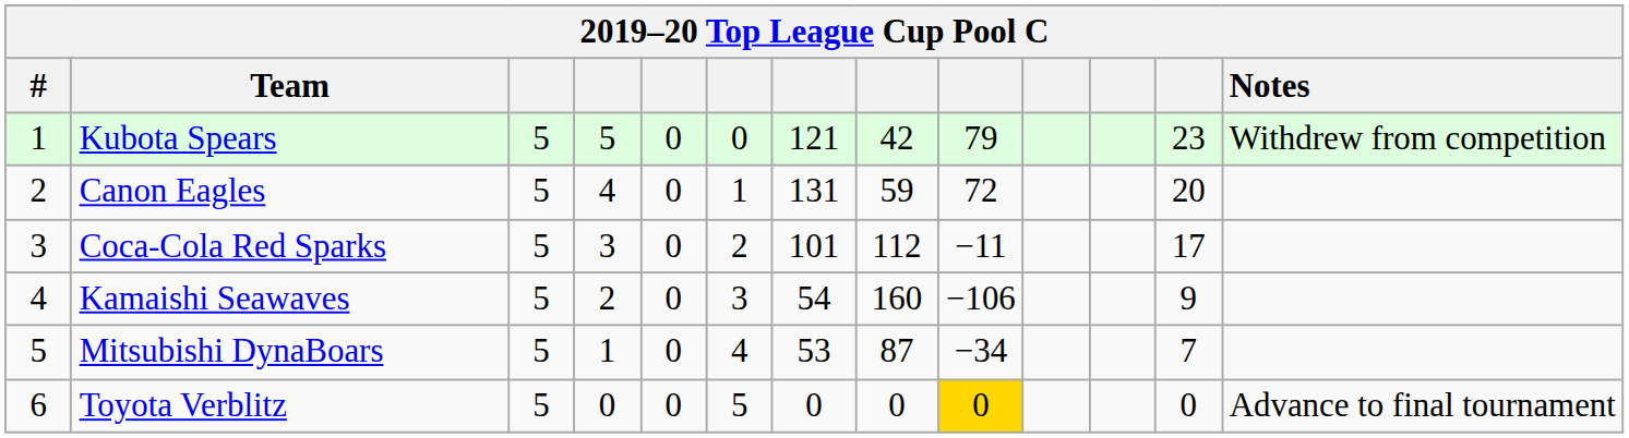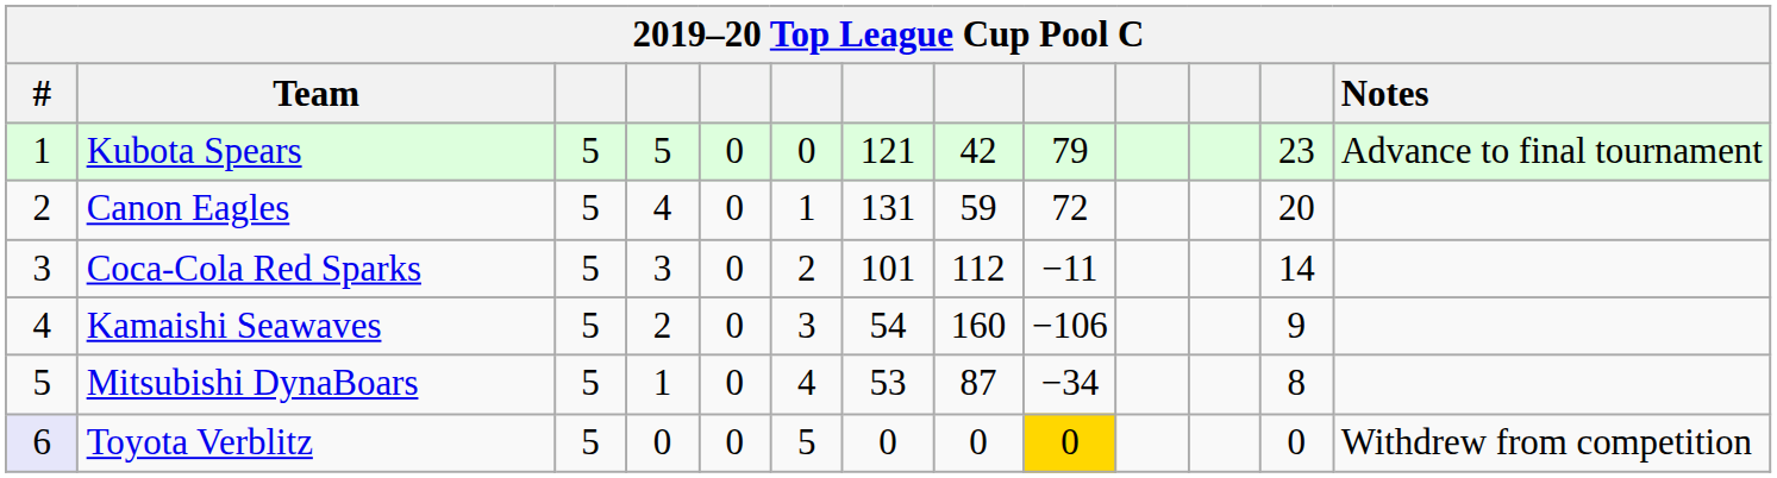Kubota Spears | Notes: Withdrew from competition -> Advance to final tournament
Coca-Cola Red Sparks | column 12: 17 -> 14
Mitsubishi DynaBoars | column 12: 7 -> 8
Toyota Verblitz | #: no background -> lavender background
Toyota Verblitz | Notes: Advance to final tournament -> Withdrew from competition
